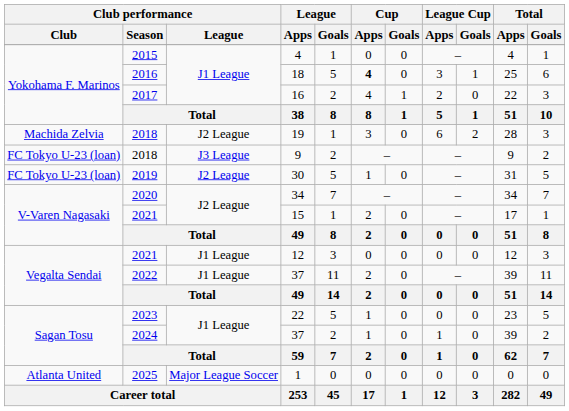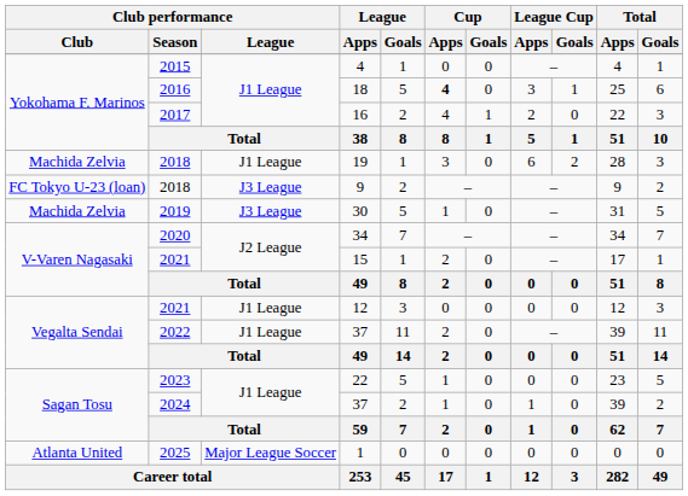19 | Club performance / League: J2 League -> J1 League
30 | Club performance / Club: FC Tokyo U-23 (loan) -> Machida Zelvia
30 | Club performance / League: J2 League -> J3 League
